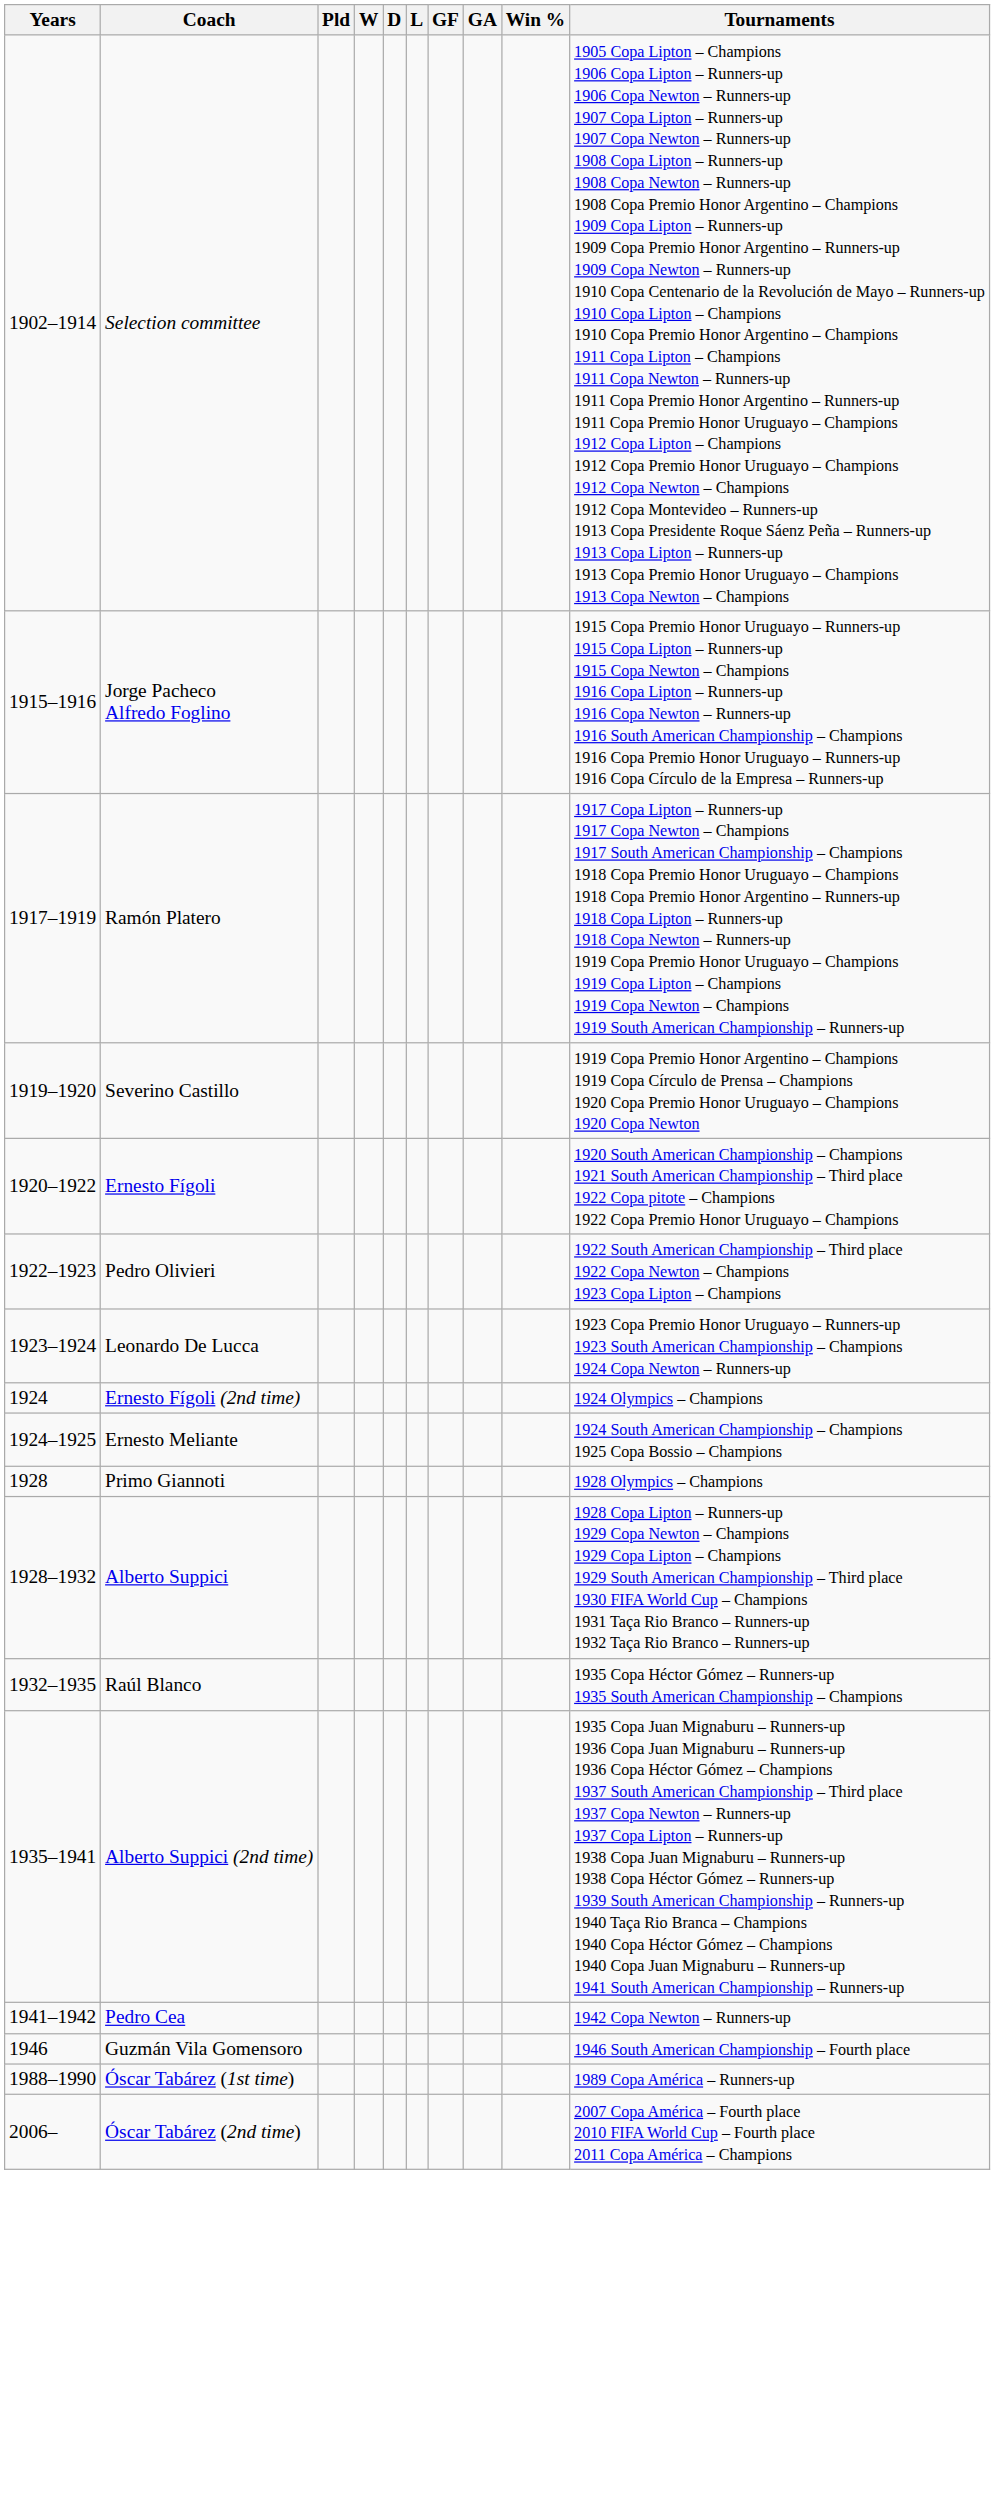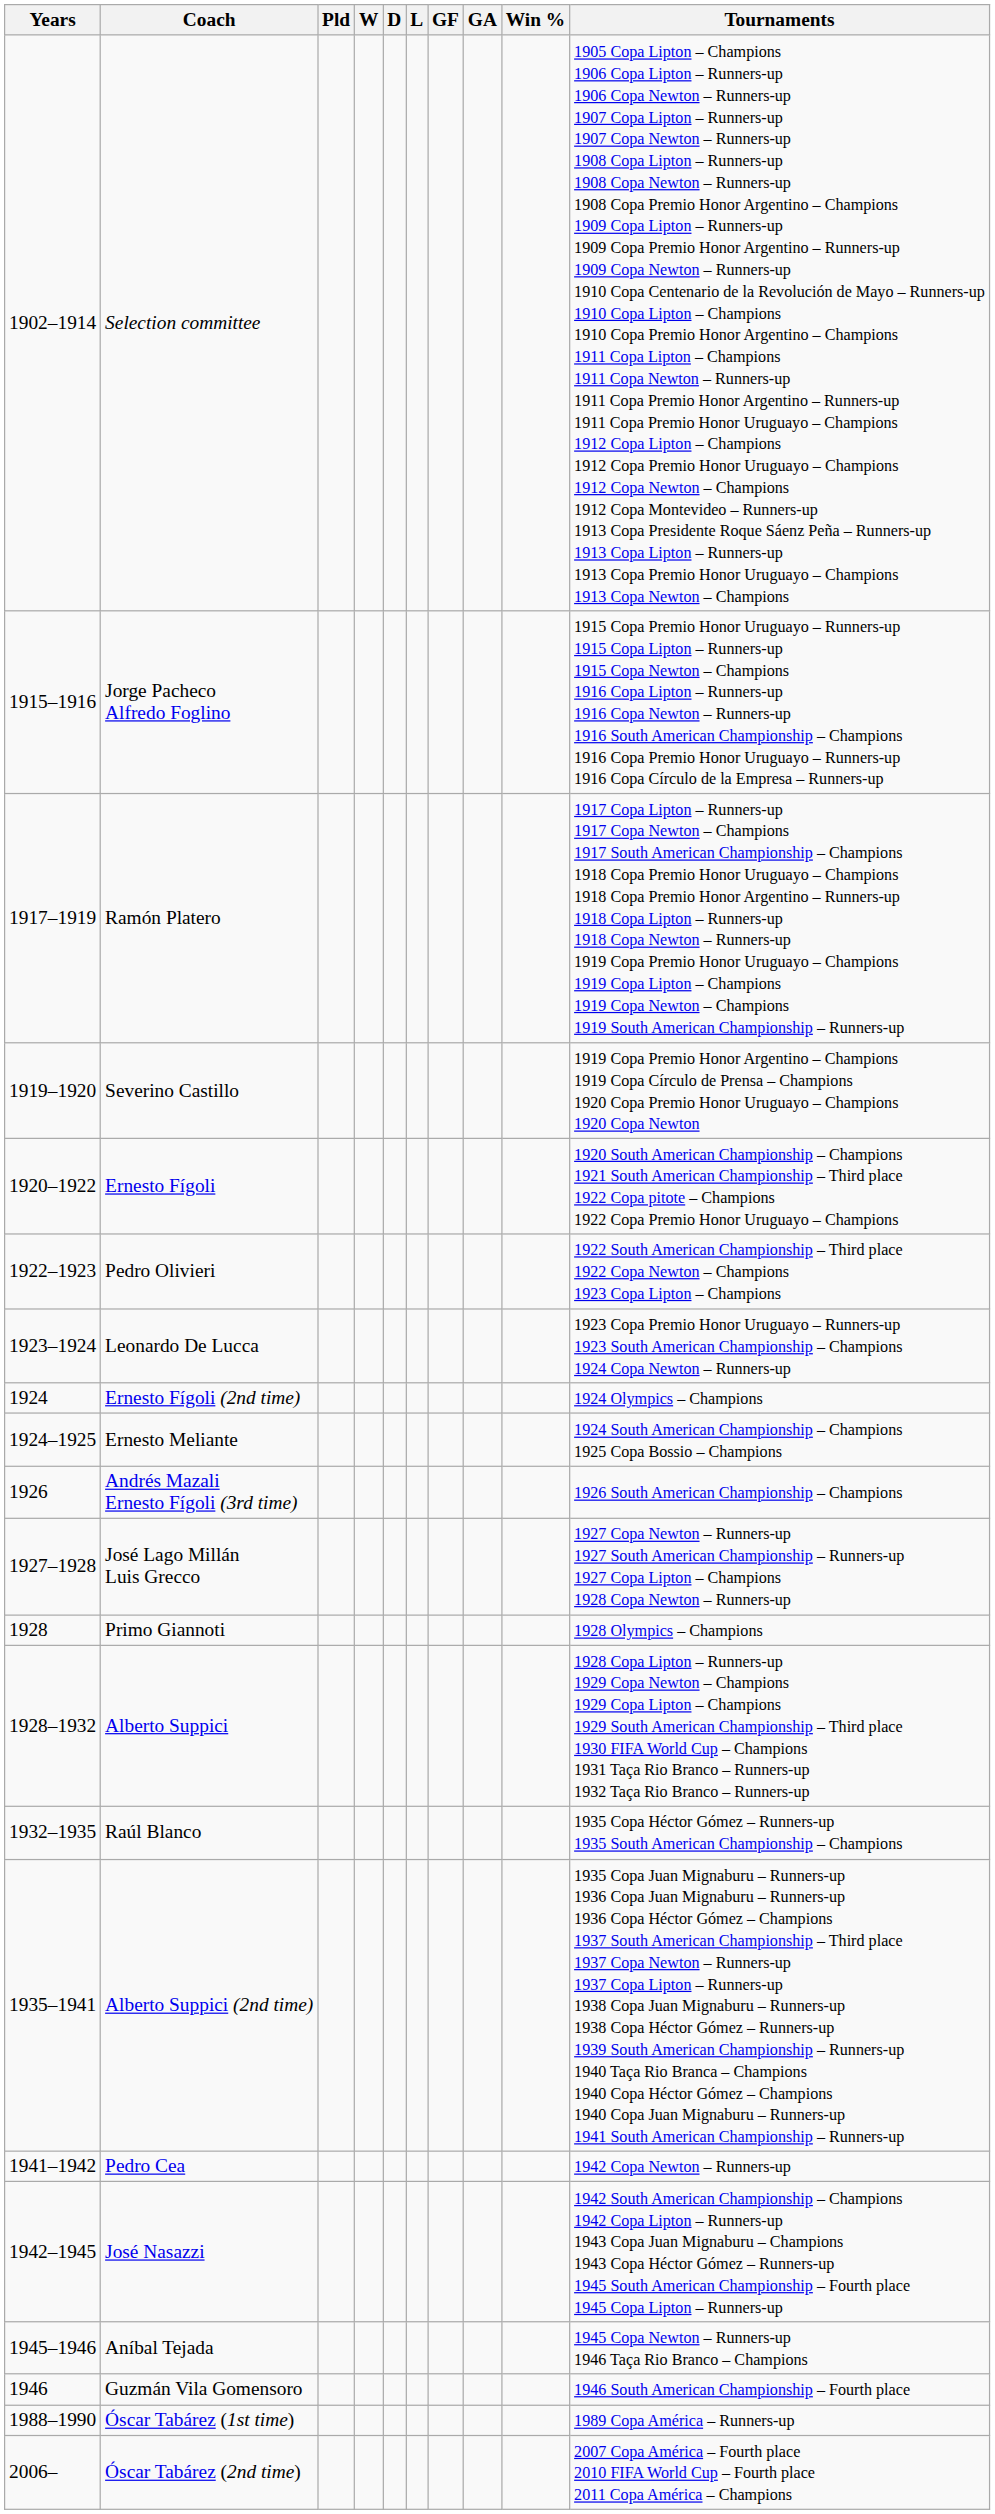+ row: 1926 | Andrés Mazali Ernesto Fígoli (3rd time) | 1926 South American Championship – Champions
+ row: 1927–1928 | José Lago Millán Luis Grecco | 1927 Copa Newton – Runners-up 1927 South American Championship – Runners-up 1927 Copa Lipton – Champions 1928 Copa Newton – Runners-up
+ row: 1942–1945 | José Nasazzi | 1942 South American Championship – Champions 1942 Copa Lipton – Runners-up 1943 Copa Juan Mignaburu – Champions 1943 Copa Héctor Gómez – Runners-up 1945 South American Championship – Fourth place 1945 Copa Lipton – Runners-up
+ row: 1945–1946 | Aníbal Tejada | 1945 Copa Newton – Runners-up 1946 Taça Rio Branco – Champions
